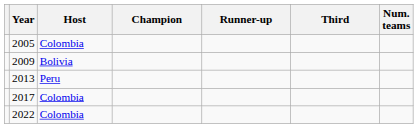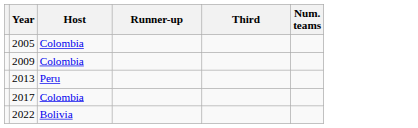- column: Champion
2009 | Host: Bolivia -> Colombia
2022 | Host: Colombia -> Bolivia
